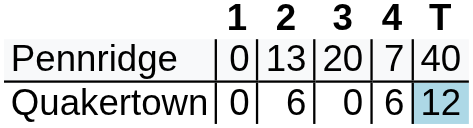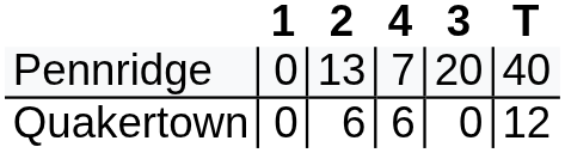columns swapped: 3 <-> 4
Quakertown | T: lightblue background -> no background
